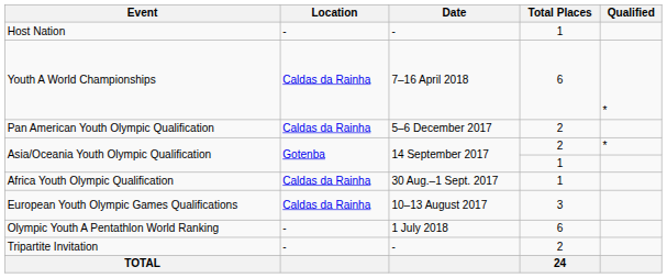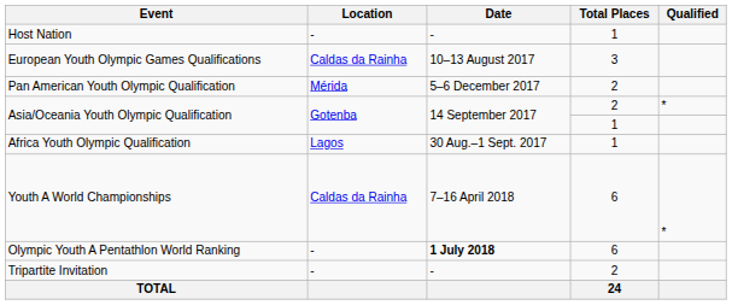rows swapped: European Youth Olympic Games Qualifications <-> Youth A World Championships
Pan American Youth Olympic Qualification | Location: Caldas da Rainha -> Mérida
Africa Youth Olympic Qualification | Location: Caldas da Rainha -> Lagos
Olympic Youth A Pentathlon World Ranking | Date: normal -> bold
